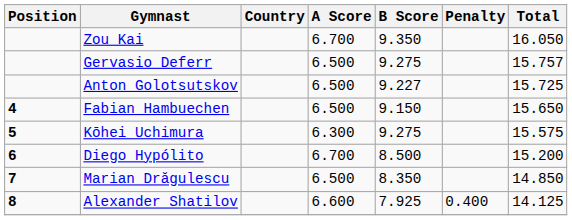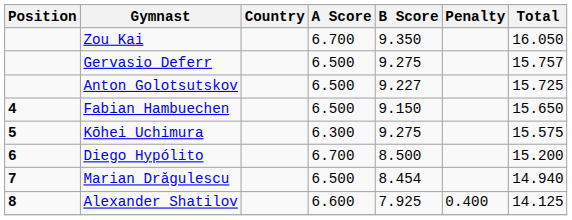Marian Drăgulescu | B Score: 8.350 -> 8.454
Marian Drăgulescu | Total: 14.850 -> 14.940
